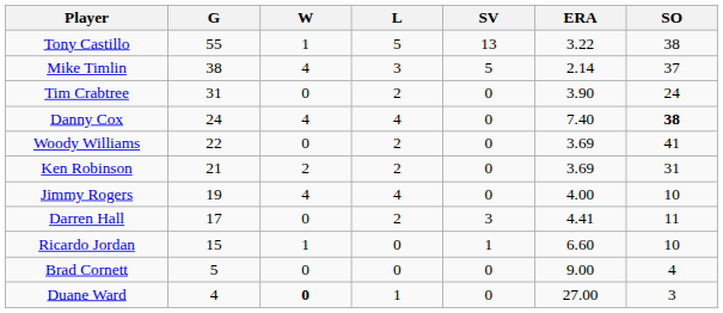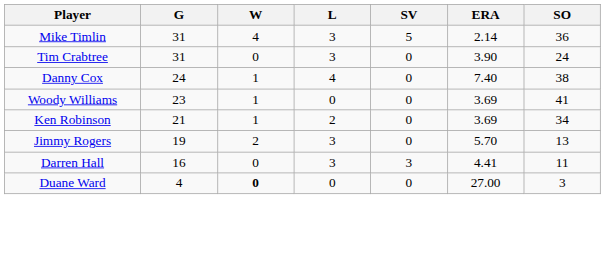- row: Tony Castillo | 55 | 1 | 5 | 13 | 3.22 | 38
Mike Timlin | G: 38 -> 31
Mike Timlin | SO: 37 -> 36
Tim Crabtree | L: 2 -> 3
Danny Cox | W: 4 -> 1
Danny Cox | SO: bold -> normal
Woody Williams | G: 22 -> 23
Woody Williams | W: 0 -> 1
Woody Williams | L: 2 -> 0
Ken Robinson | W: 2 -> 1
Ken Robinson | SO: 31 -> 34
Jimmy Rogers | W: 4 -> 2
Jimmy Rogers | L: 4 -> 3
Jimmy Rogers | ERA: 4.00 -> 5.70
Jimmy Rogers | SO: 10 -> 13
Darren Hall | G: 17 -> 16
Darren Hall | L: 2 -> 3
- row: Ricardo Jordan | 15 | 1 | 0 | 1 | 6.60 | 10
- row: Brad Cornett | 5 | 0 | 0 | 0 | 9.00 | 4
Duane Ward | L: 1 -> 0
